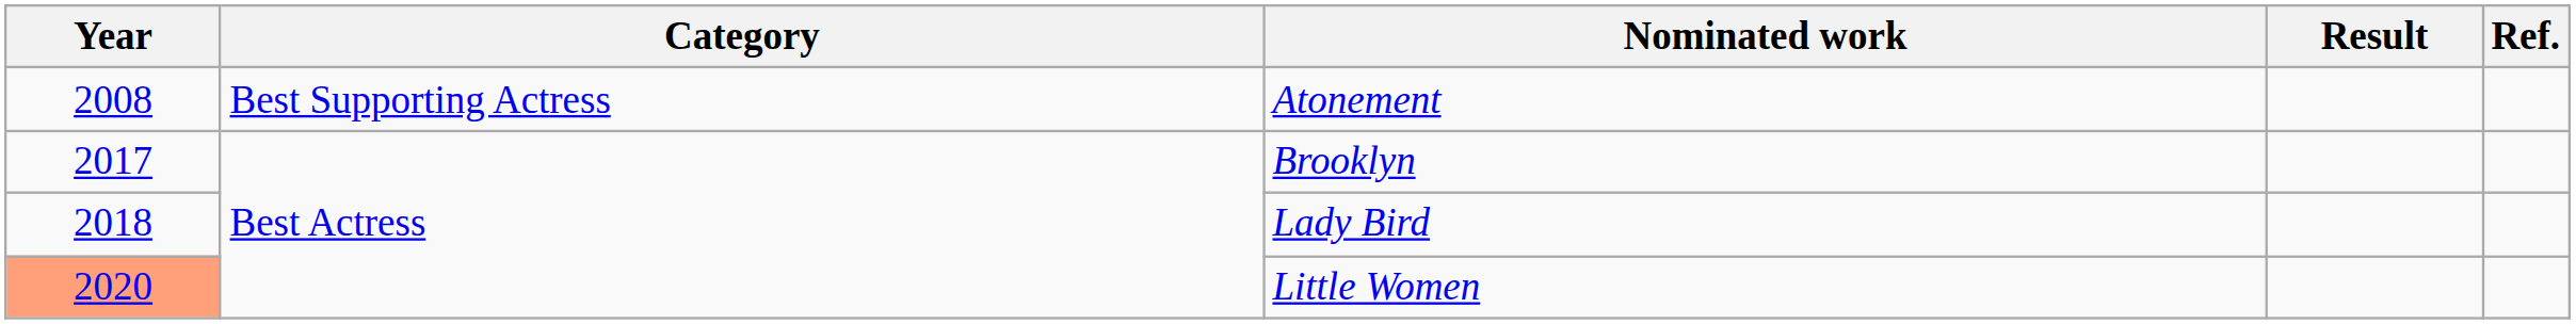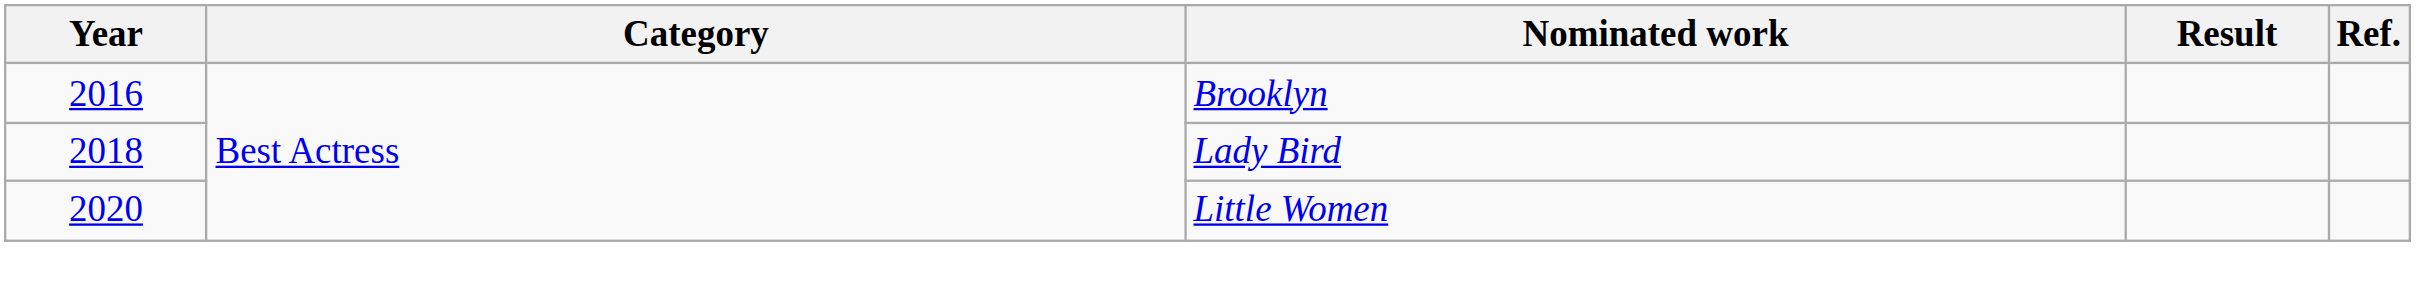- row: 2008 | Best Supporting Actress | Atonement
Brooklyn | Year: 2017 -> 2016
Little Women | Year: lightsalmon background -> no background
